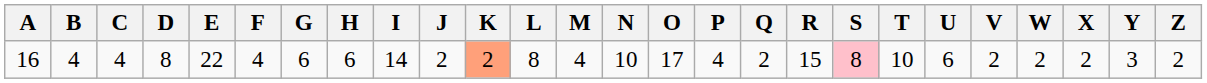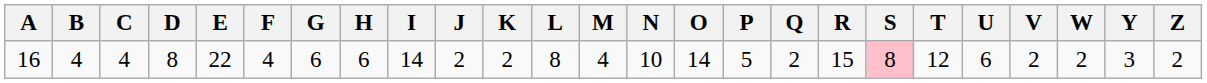- column: X | 2
16 | K: lightsalmon background -> no background
16 | O: 17 -> 14
16 | P: 4 -> 5
16 | T: 10 -> 12
